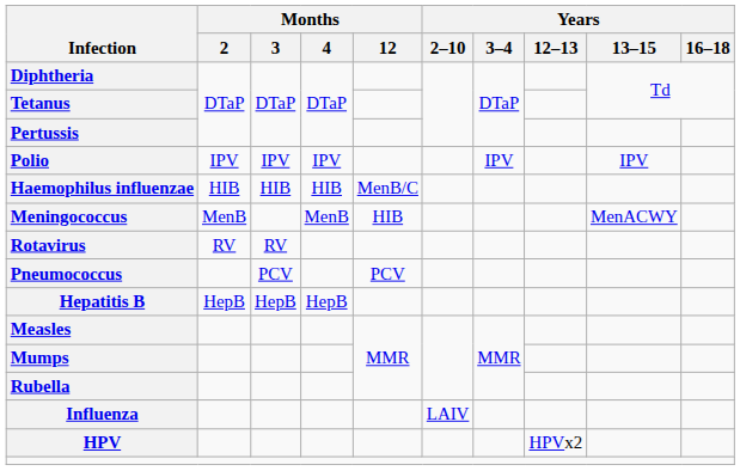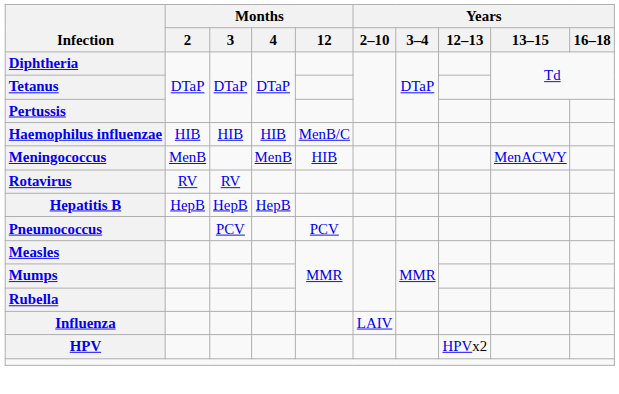- row: Polio | IPV | IPV | IPV | IPV | IPV
rows swapped: Pneumococcus <-> Hepatitis B
